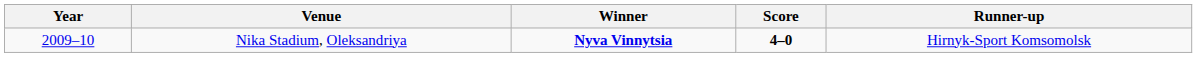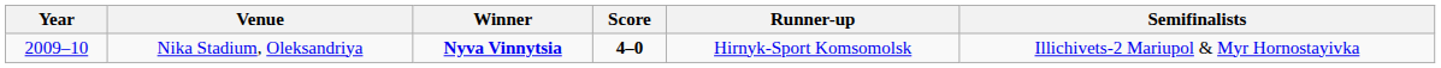+ column: Semifinalists | Illichivets-2 Mariupol & Myr Hornostayivka
